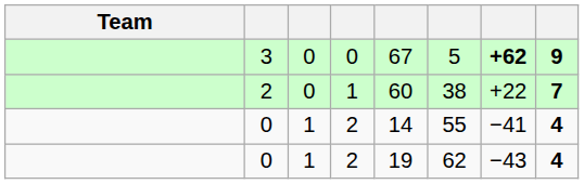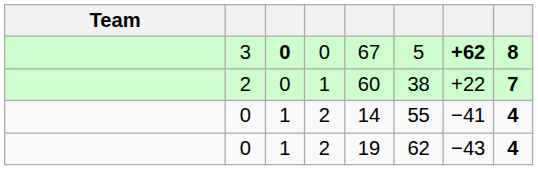3 | column 3: normal -> bold
3 | column 8: 9 -> 8
